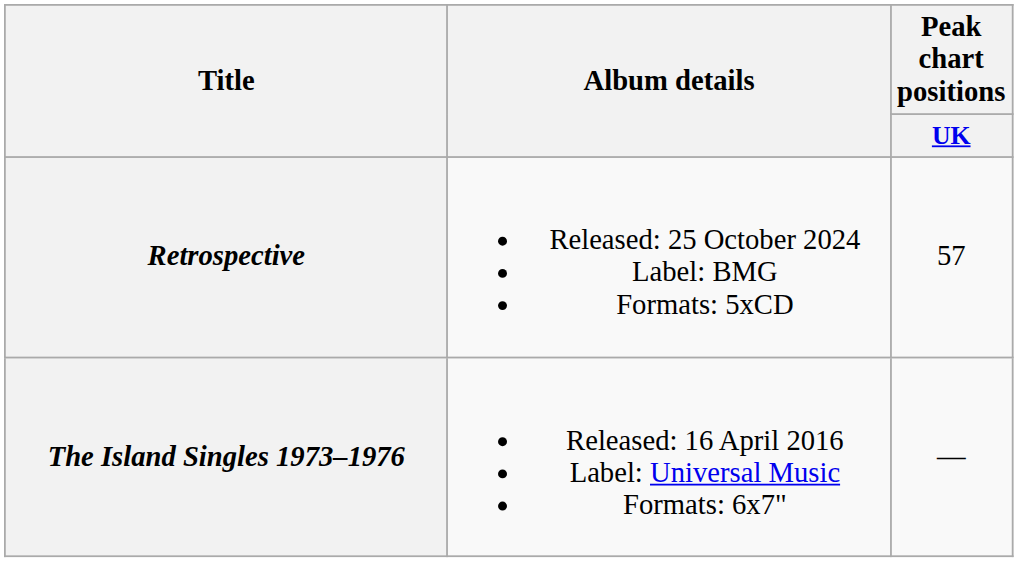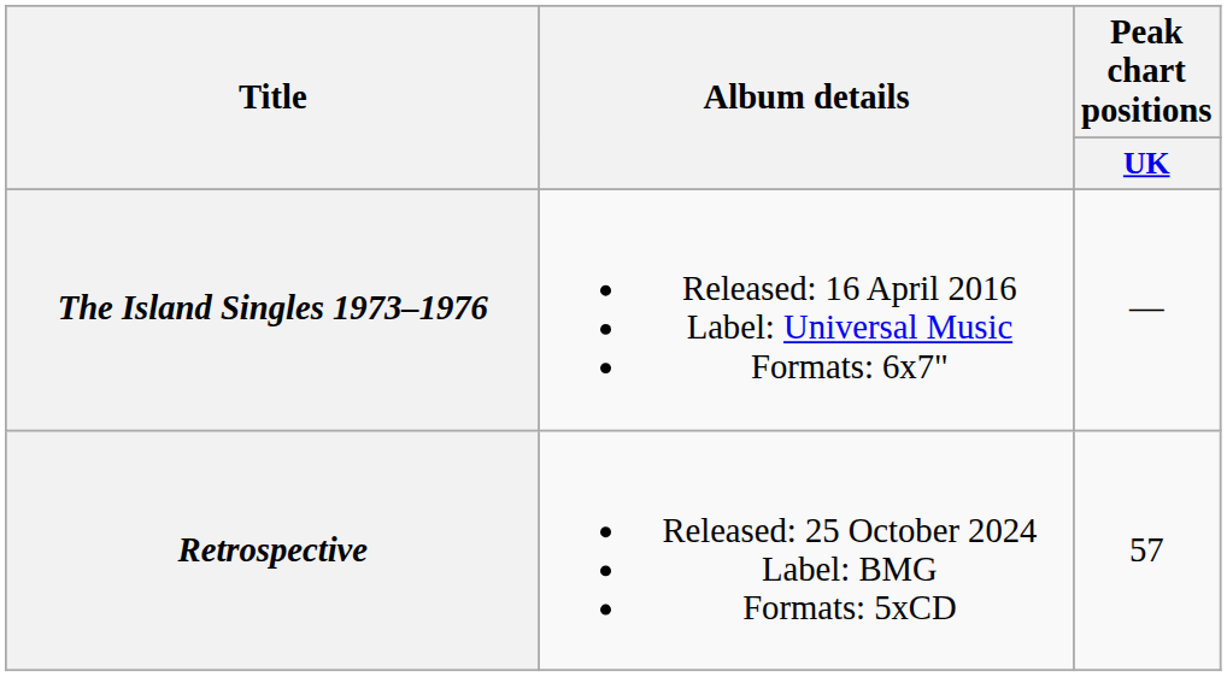rows swapped: The Island Singles 1973–1976 <-> Retrospective
